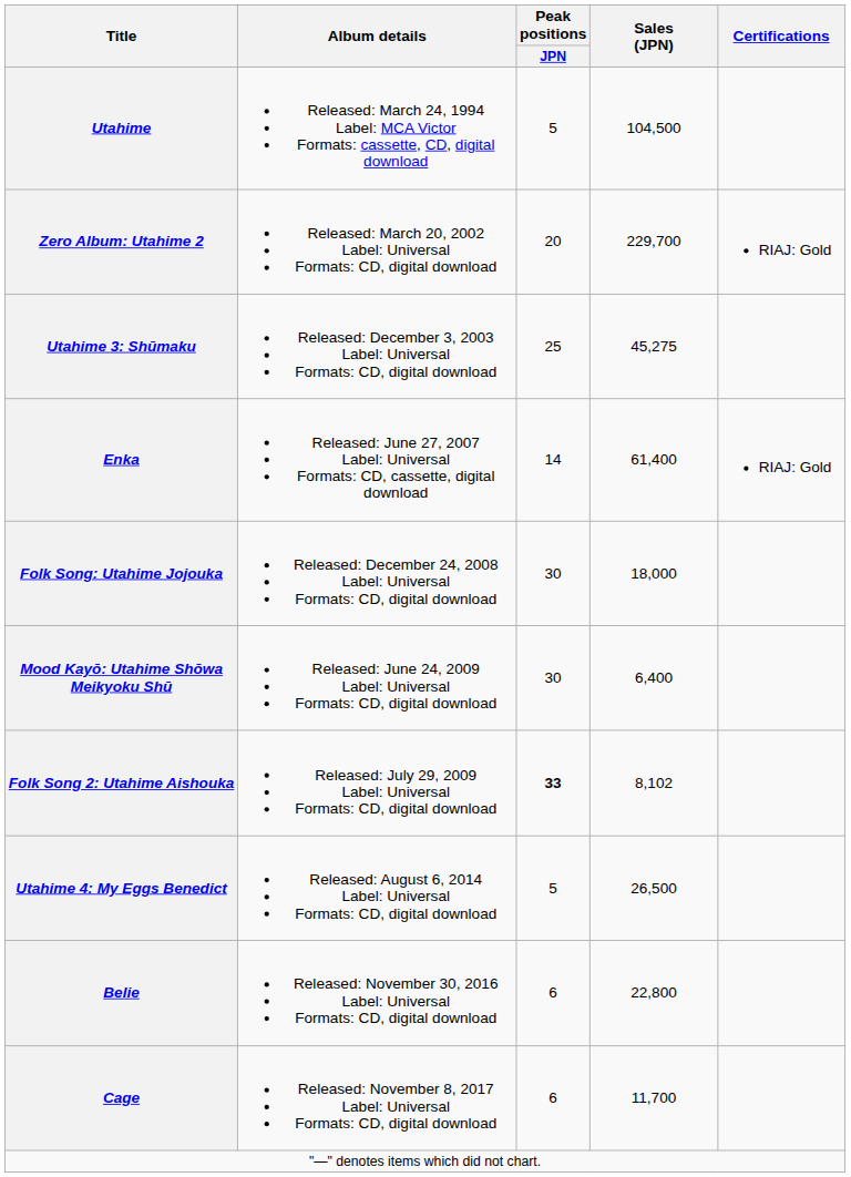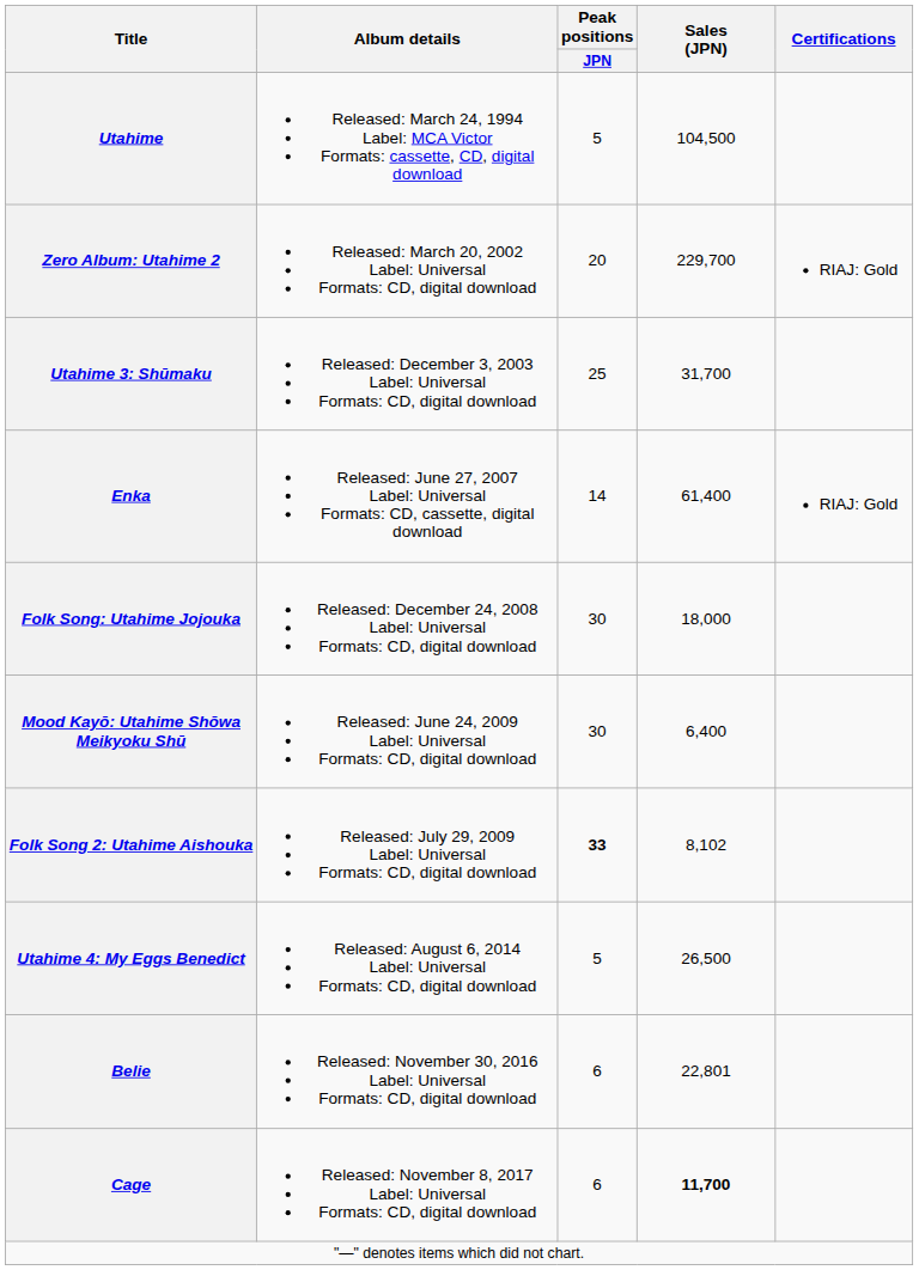Utahime 3: Shūmaku | Sales (JPN): 45,275 -> 31,700
Belie | Sales (JPN): 22,800 -> 22,801
Cage | Sales (JPN): normal -> bold
